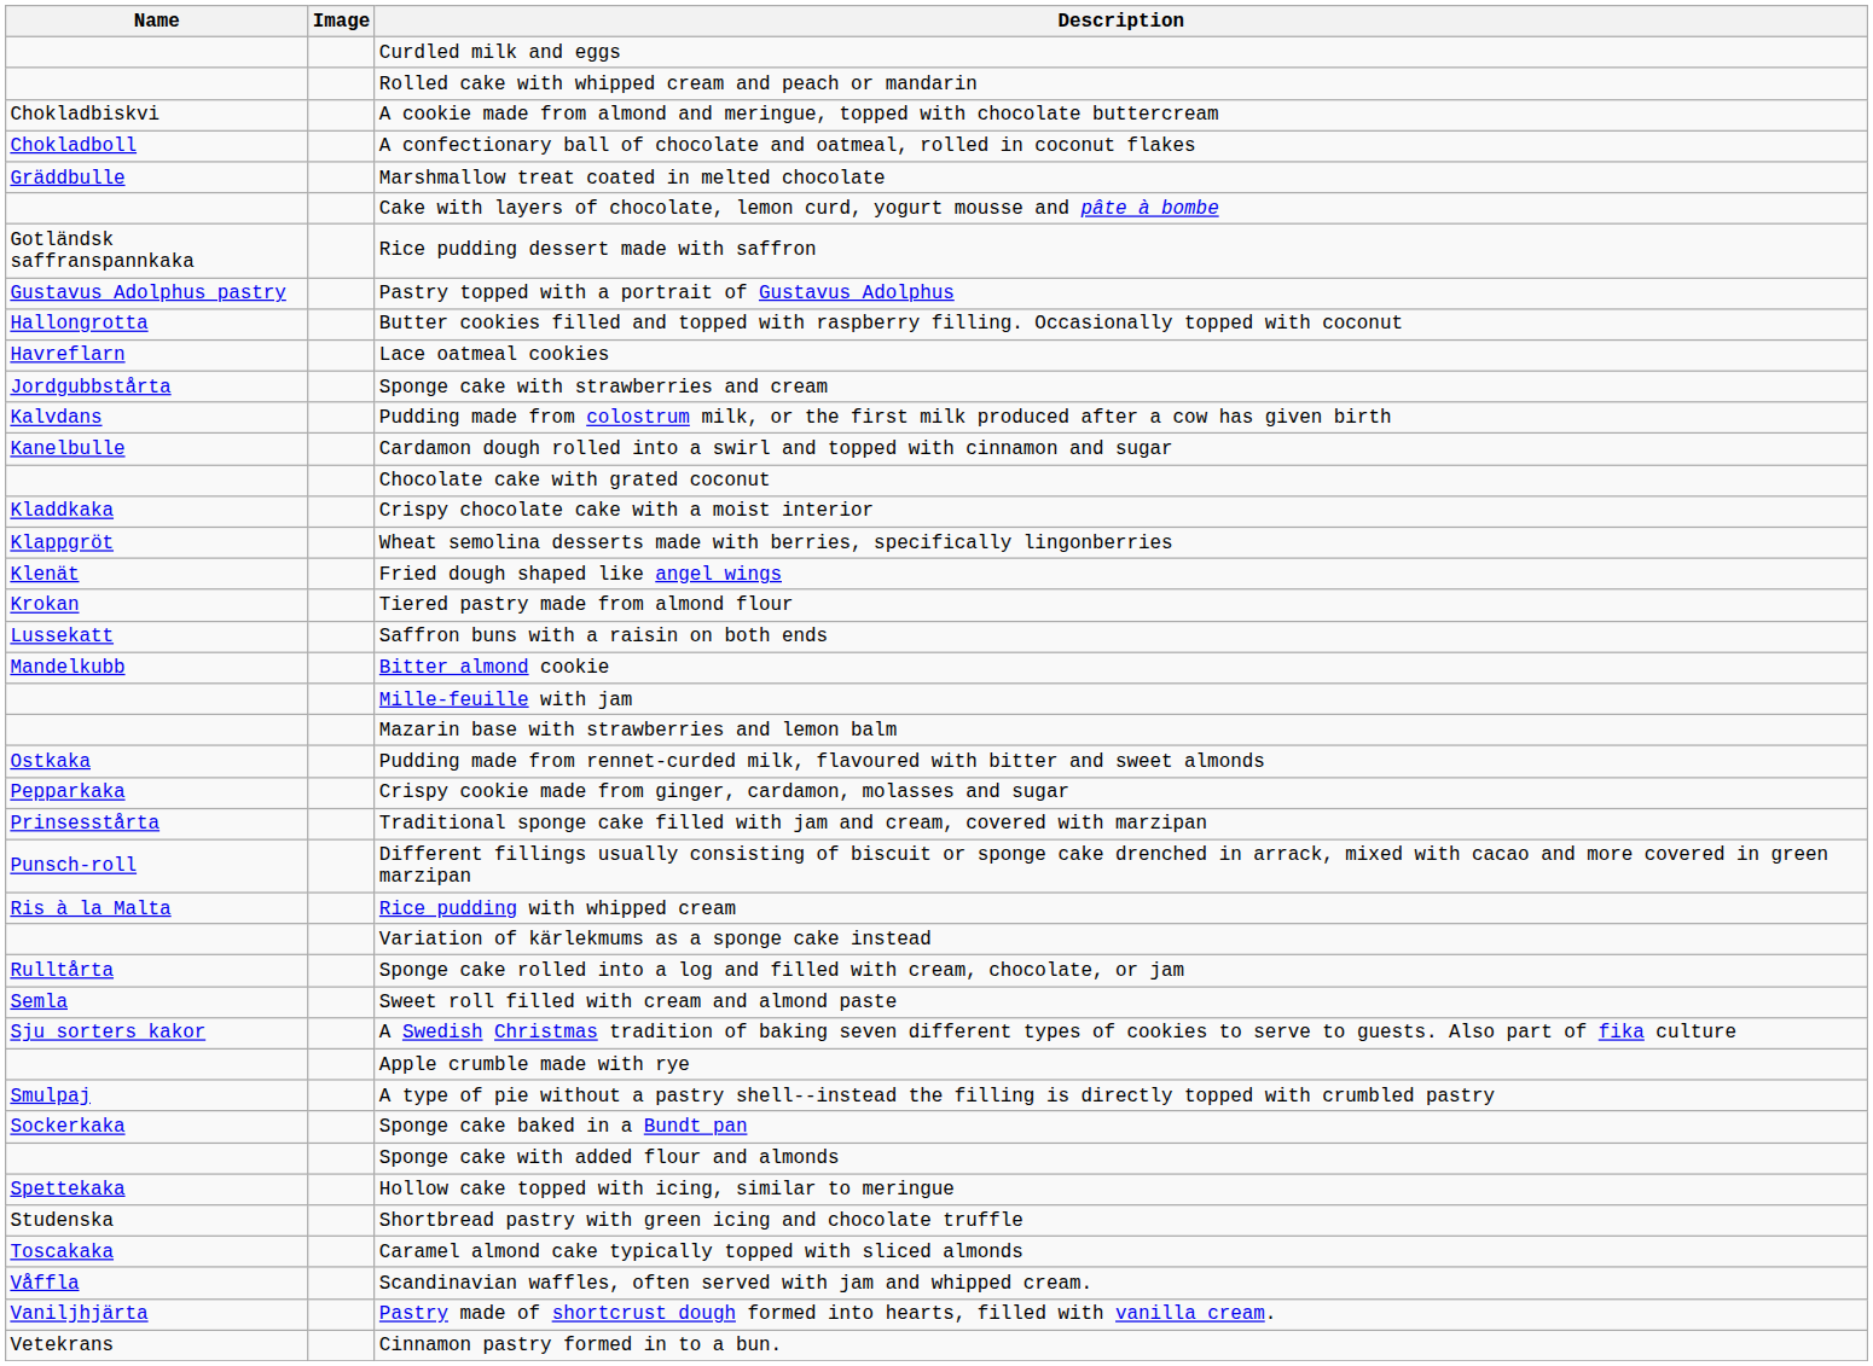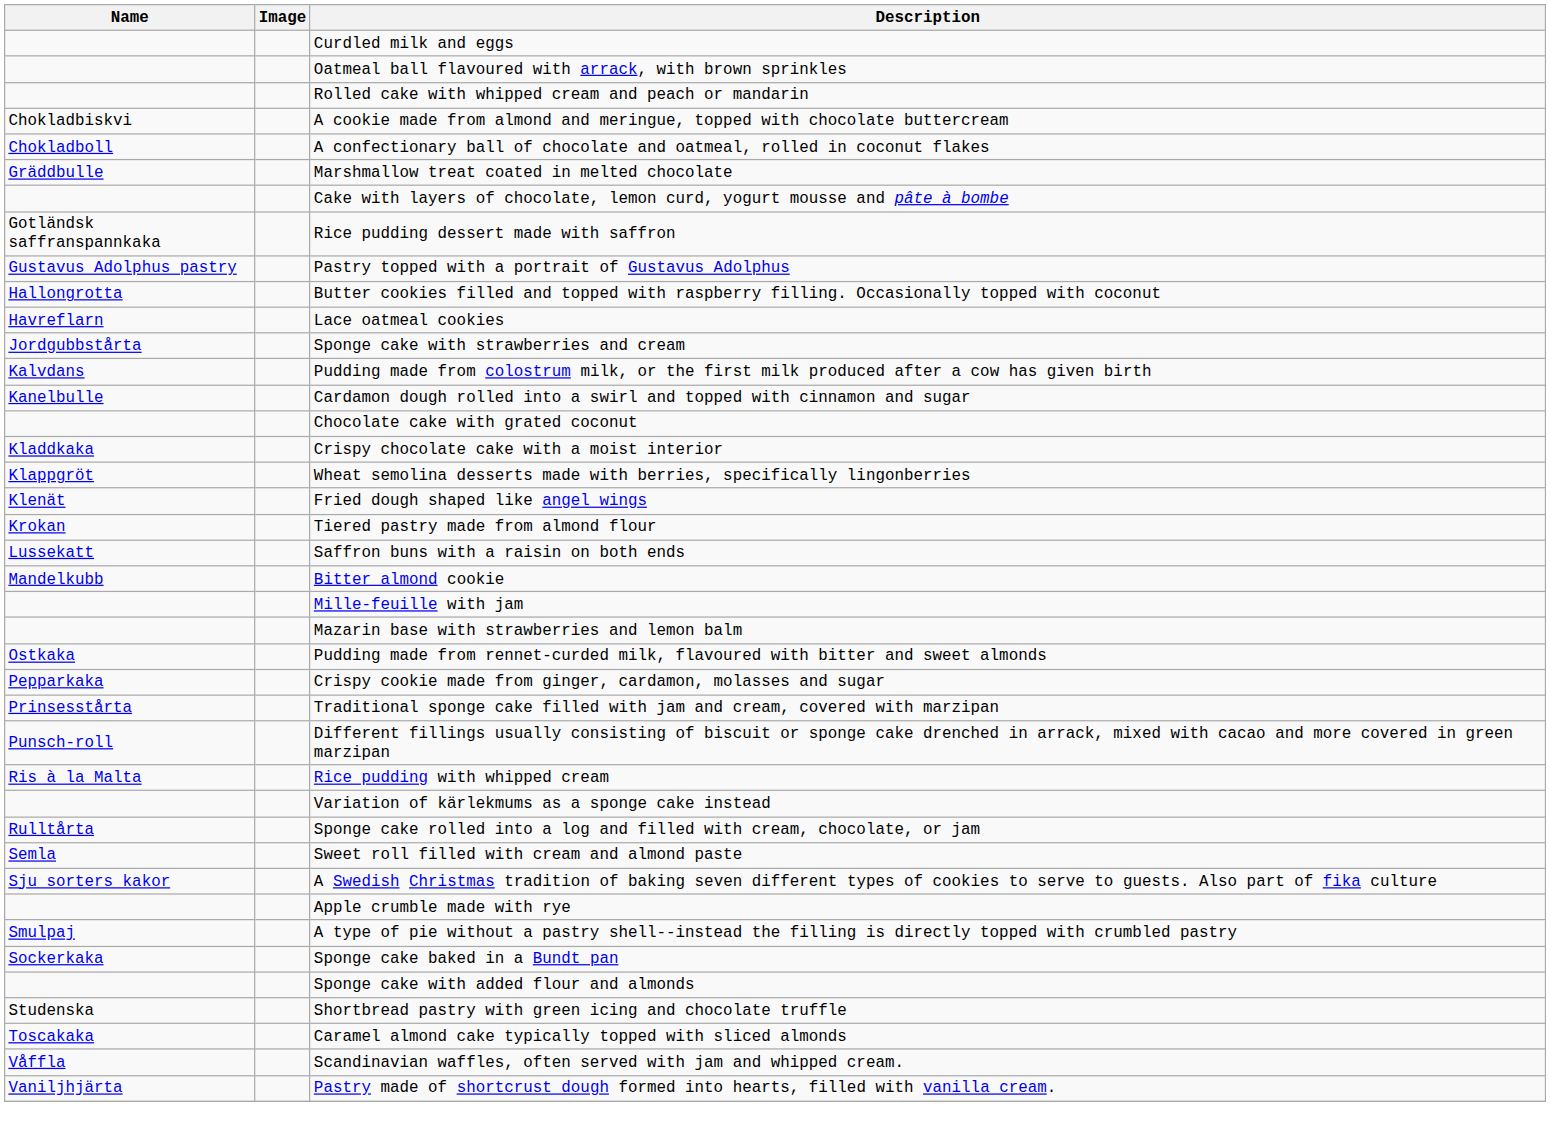+ row: Oatmeal ball flavoured with arrack, with brown sprinkles
- row: Spettekaka | Hollow cake topped with icing, similar to meringue
- row: Vetekrans | Cinnamon pastry formed in to a bun.
